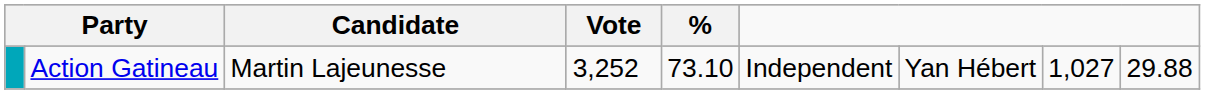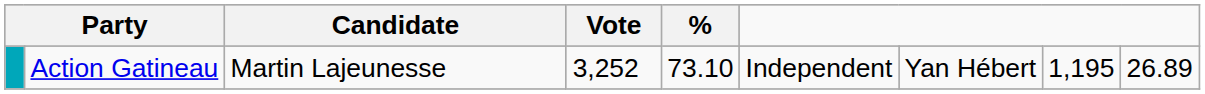Action Gatineau | column 8: 1,027 -> 1,195
Action Gatineau | column 9: 29.88 -> 26.89
